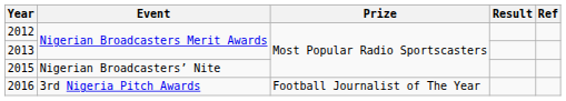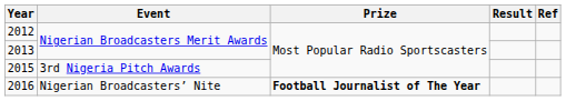2015 | Event: Nigerian Broadcasters’ Nite -> 3rd Nigeria Pitch Awards
2016 | Event: 3rd Nigeria Pitch Awards -> Nigerian Broadcasters’ Nite
2016 | Prize: normal -> bold
